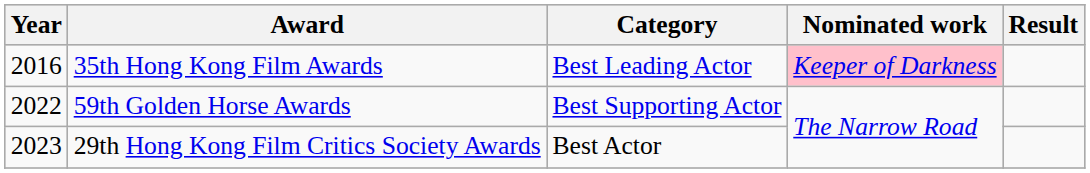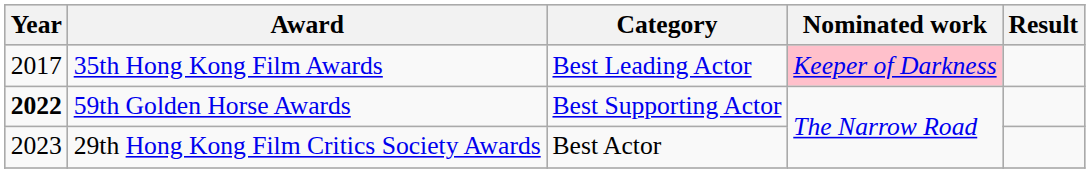35th Hong Kong Film Awards | Year: 2016 -> 2017
59th Golden Horse Awards | Year: normal -> bold
